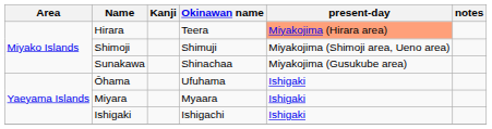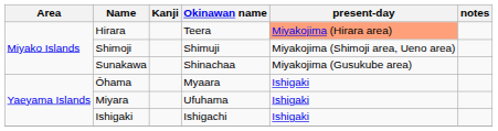Ōhama | Okinawan name: Ufuhama -> Myaara
Miyara | Okinawan name: Myaara -> Ufuhama
